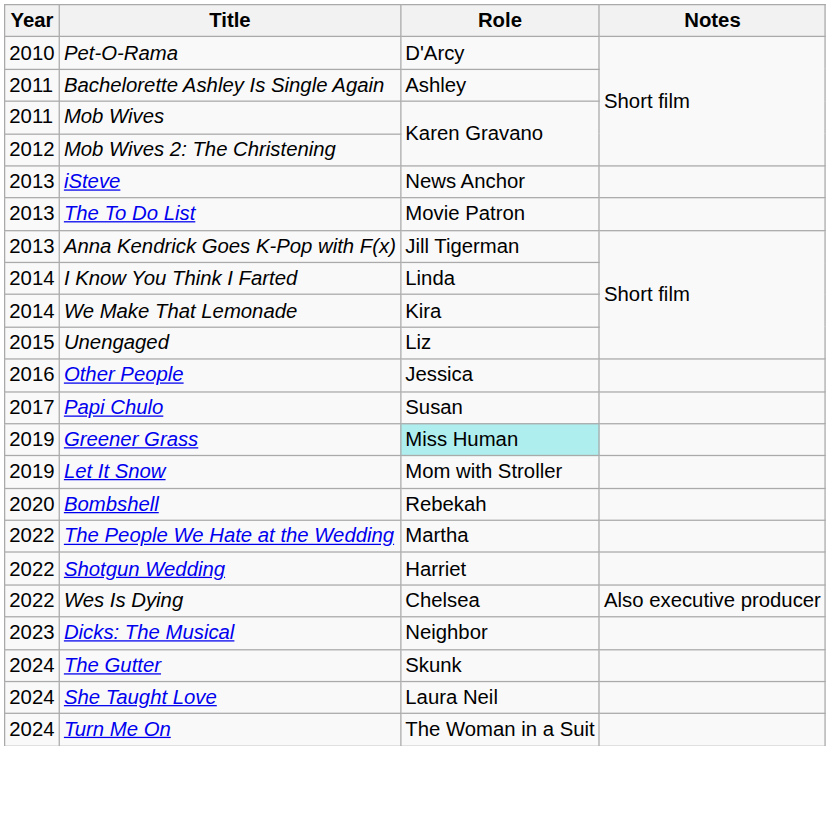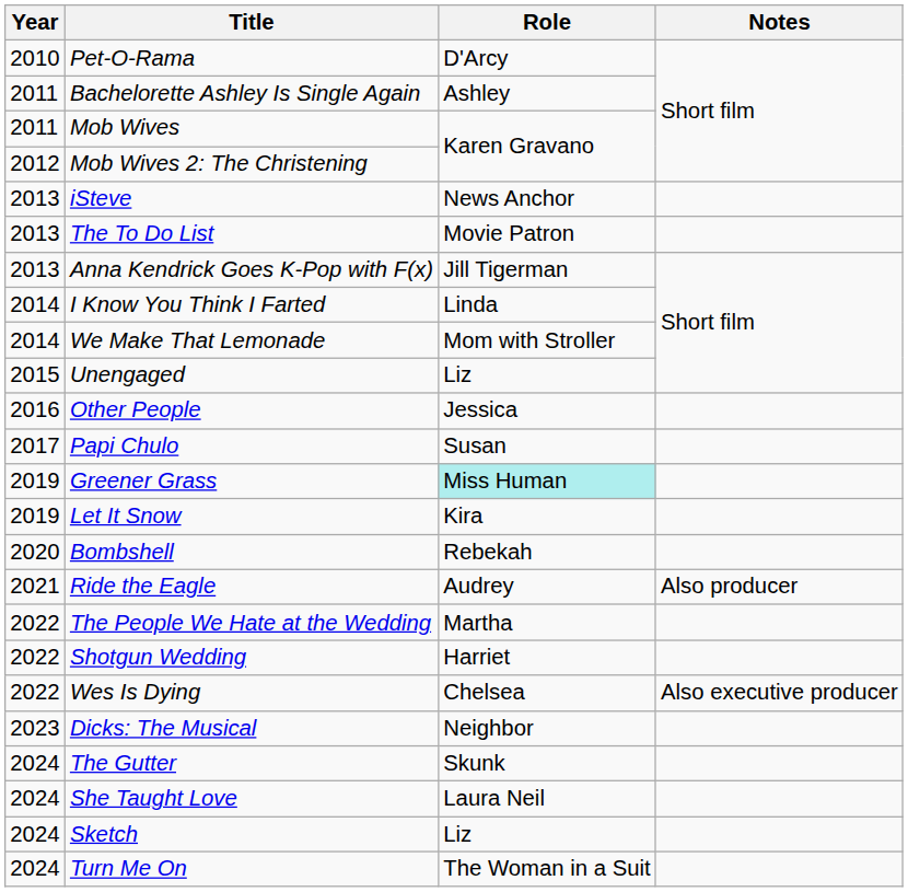We Make That Lemonade | Role: Kira -> Mom with Stroller
Let It Snow | Role: Mom with Stroller -> Kira
+ row: 2021 | Ride the Eagle | Audrey | Also producer
+ row: 2024 | Sketch | Liz
